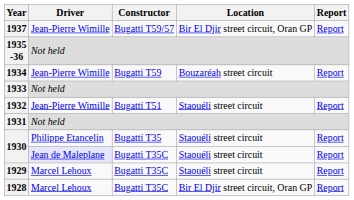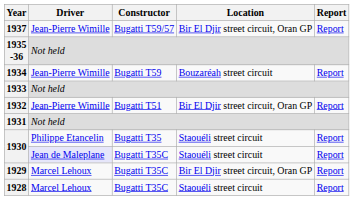1932 | Location: Staouéli street circuit -> Bir El Djir street circuit, Oran GP
1929 | Location: Staouéli street circuit -> Bir El Djir street circuit, Oran GP
1928 | Location: Bir El Djir street circuit, Oran GP -> Staouéli street circuit
